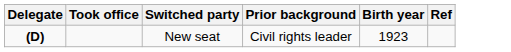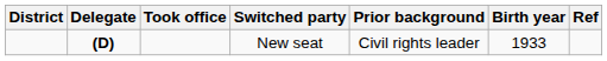+ column: District
New seat | Birth year: 1923 -> 1933
